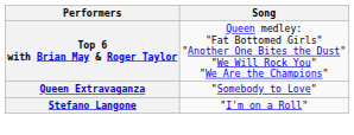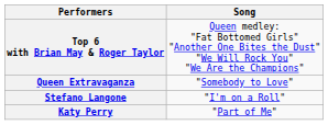+ row: Katy Perry | "Part of Me"
